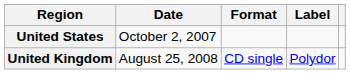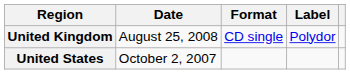rows swapped: United States <-> United Kingdom
